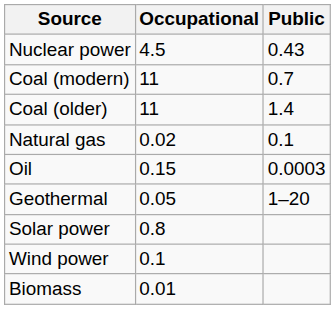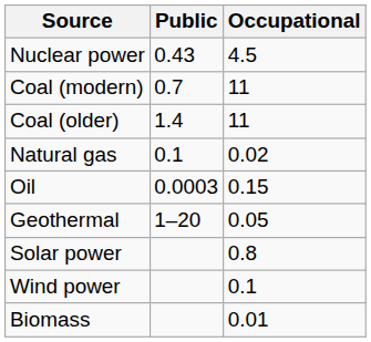columns swapped: Public <-> Occupational
